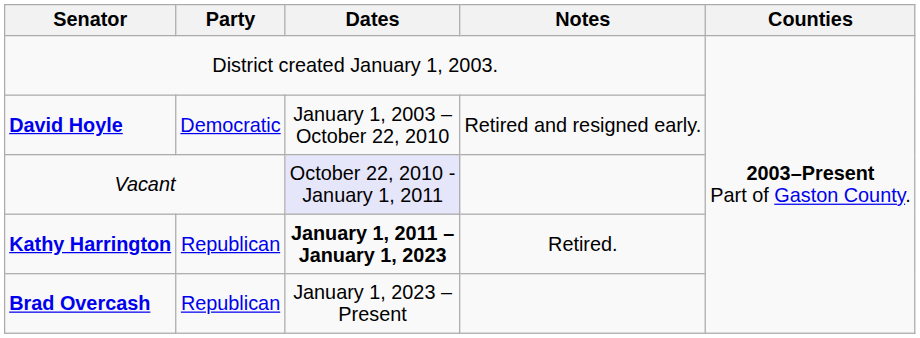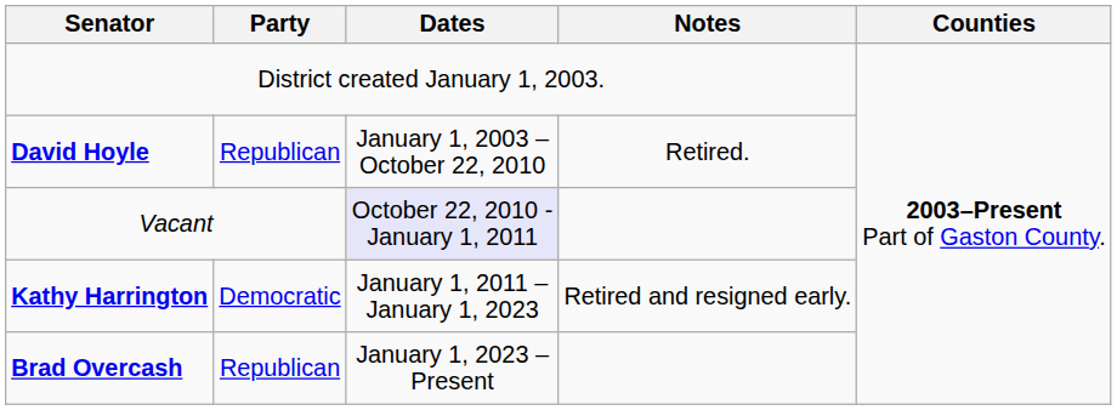David Hoyle | Party: Democratic -> Republican
David Hoyle | Notes: Retired and resigned early. -> Retired.
Kathy Harrington | Party: Republican -> Democratic
Kathy Harrington | Dates: bold -> normal
Kathy Harrington | Notes: Retired. -> Retired and resigned early.
